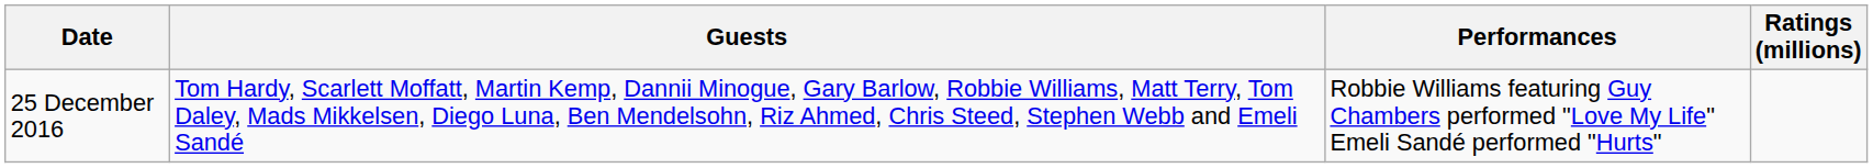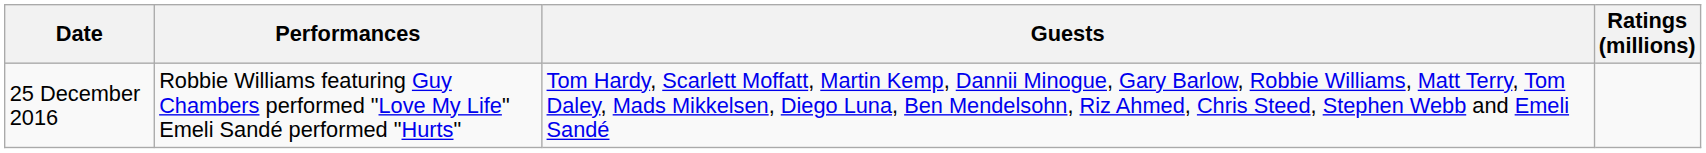columns swapped: Guests <-> Performances
